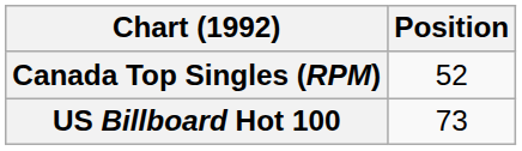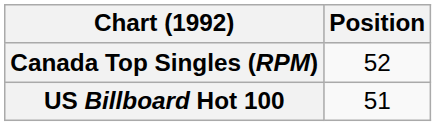US Billboard Hot 100 | Position: 73 -> 51
